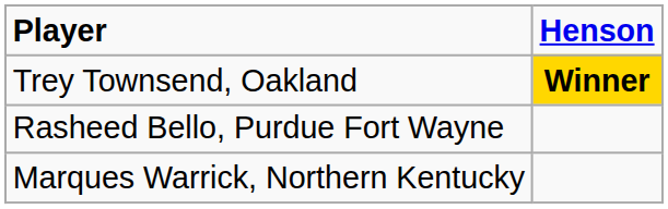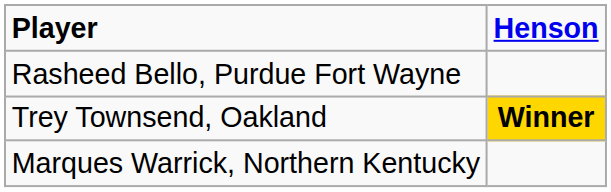rows swapped: Rasheed Bello, Purdue Fort Wayne <-> Trey Townsend, Oakland
